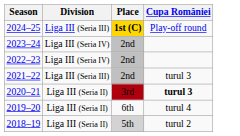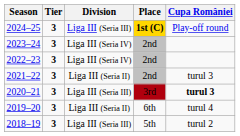+ column: Tier | 3 | 3 | 3 | 3 | 3 | 3 | 3
2021–22 | Division: Liga III (Seria III) -> Liga III (Seria II)
2020–21 | Division: Liga III (Seria II) -> Liga III (Seria III)
2018–19 | Division: Liga III (Seria II) -> Liga III (Seria III)
2018–19 | Place: lightgrey background -> no background
